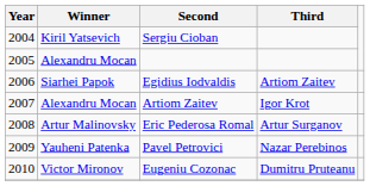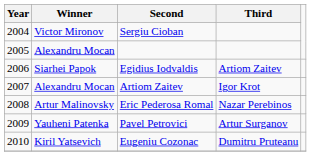Sergiu Cioban | Winner: Kiril Yatsevich -> Victor Mironov
Eric Pederosa Romal | Third: Artur Surganov -> Nazar Perebinos
Pavel Petrovici | Third: Nazar Perebinos -> Artur Surganov
Eugeniu Cozonac | Winner: Victor Mironov -> Kiril Yatsevich
